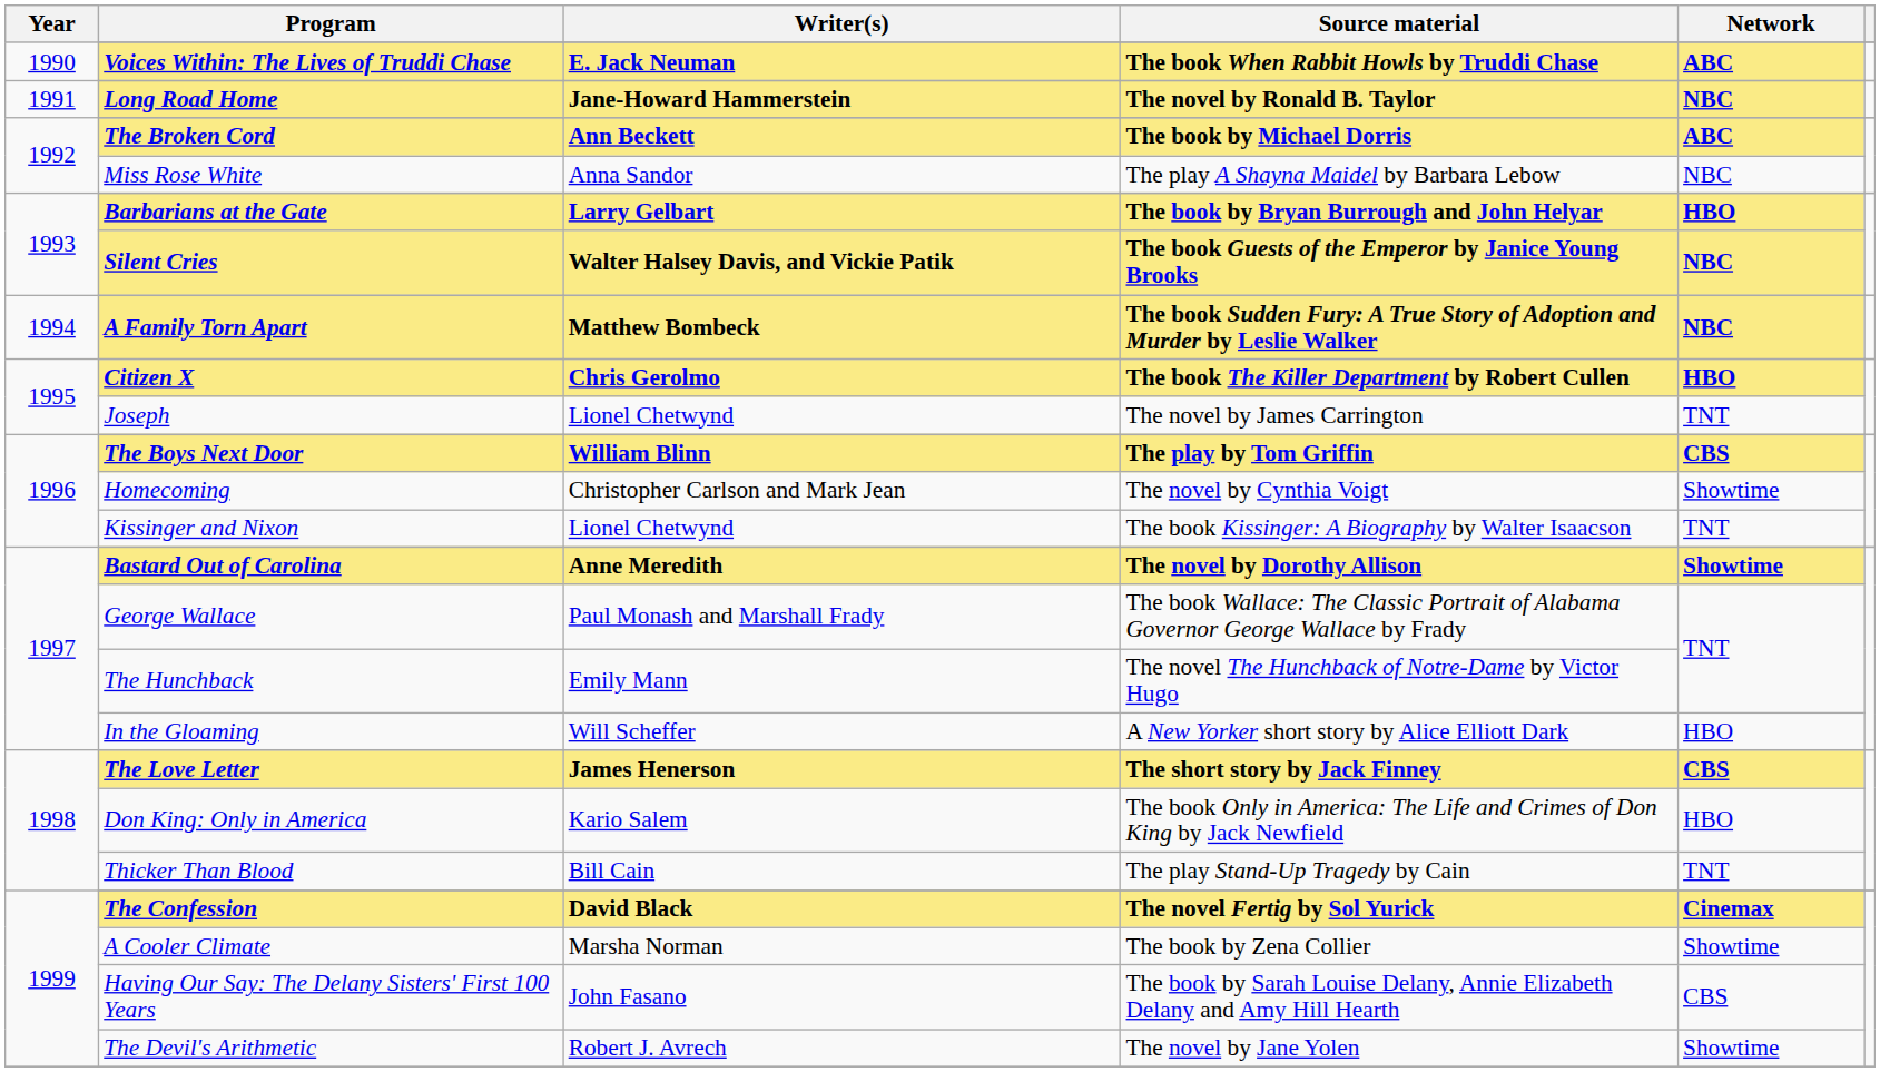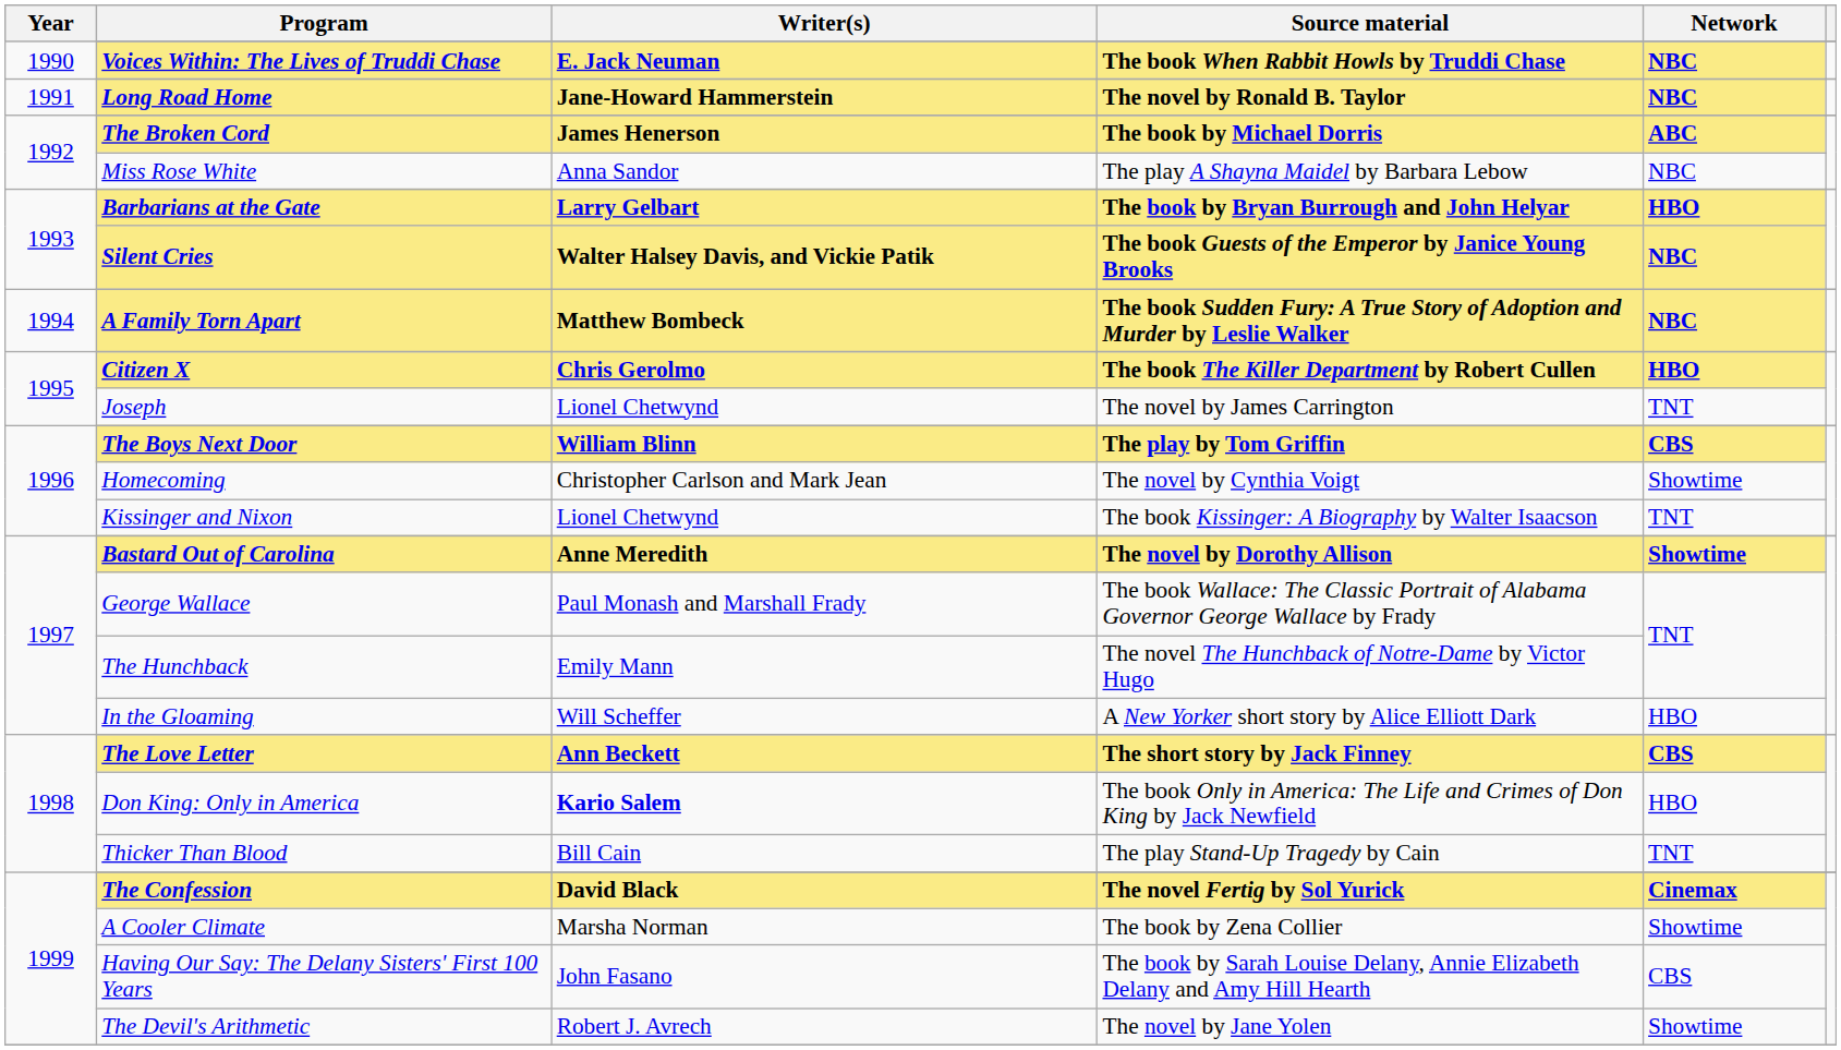Voices Within: The Lives of Truddi Chase | Network: ABC -> NBC
The Broken Cord | Writer(s): Ann Beckett -> James Henerson
The Love Letter | Writer(s): James Henerson -> Ann Beckett
Don King: Only in America | Writer(s): normal -> bold
